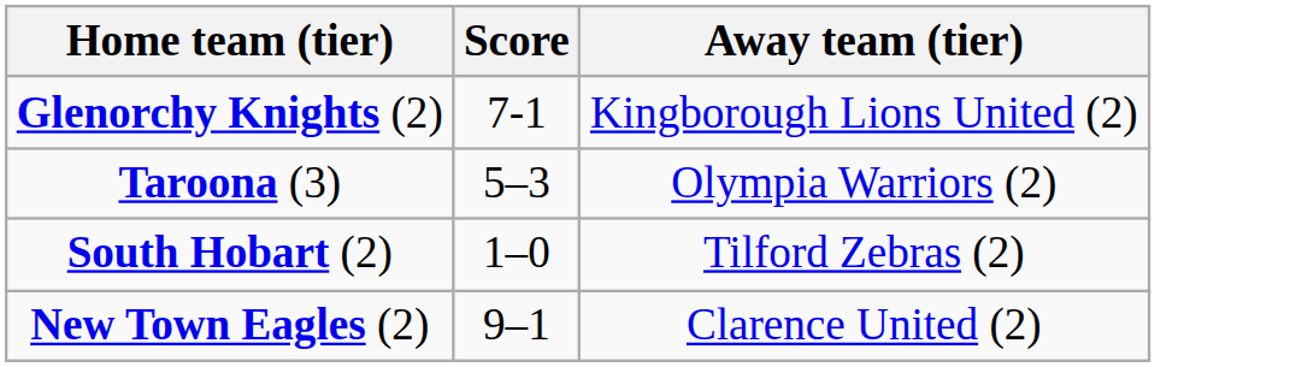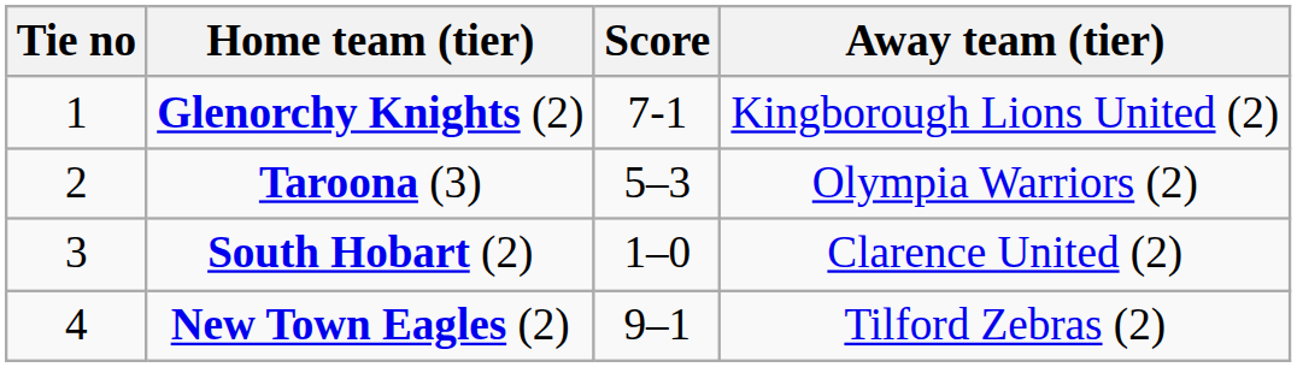+ column: Tie no | 1 | 2 | 3 | 4
South Hobart (2) | Away team (tier): Tilford Zebras (2) -> Clarence United (2)
New Town Eagles (2) | Away team (tier): Clarence United (2) -> Tilford Zebras (2)
